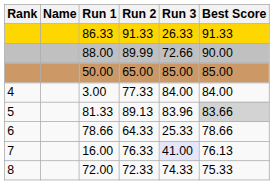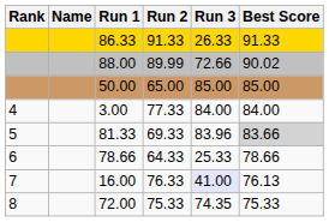88.00 | Best Score: 90.00 -> 90.02
81.33 | Run 2: 89.13 -> 69.33
72.00 | Run 2: 72.33 -> 75.33
72.00 | Run 3: 74.33 -> 74.35
